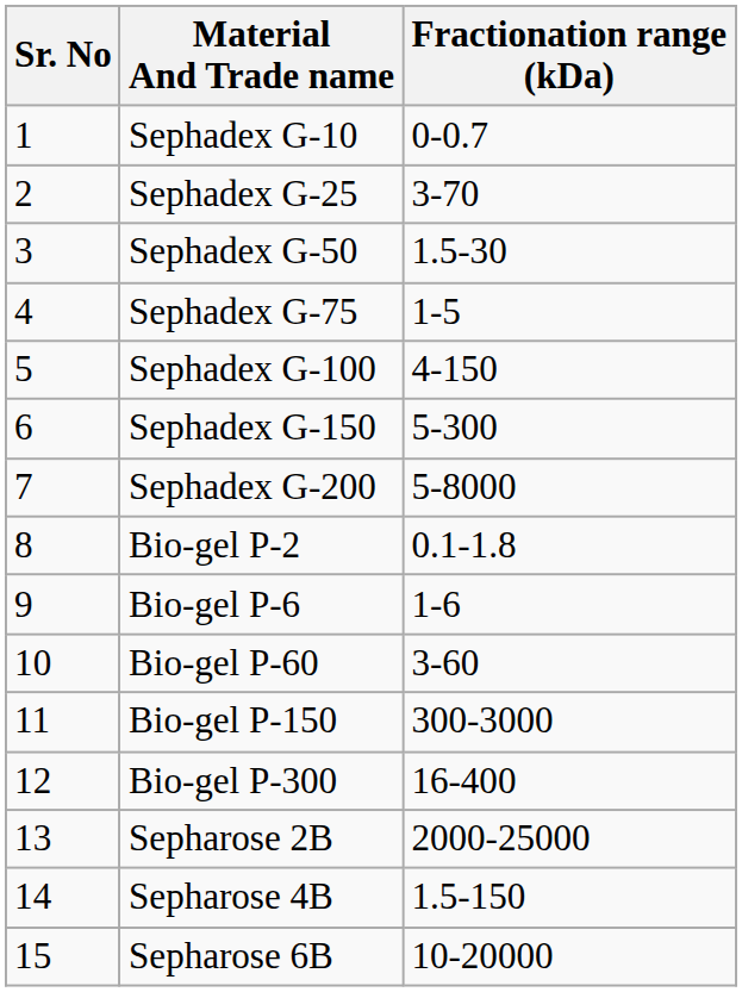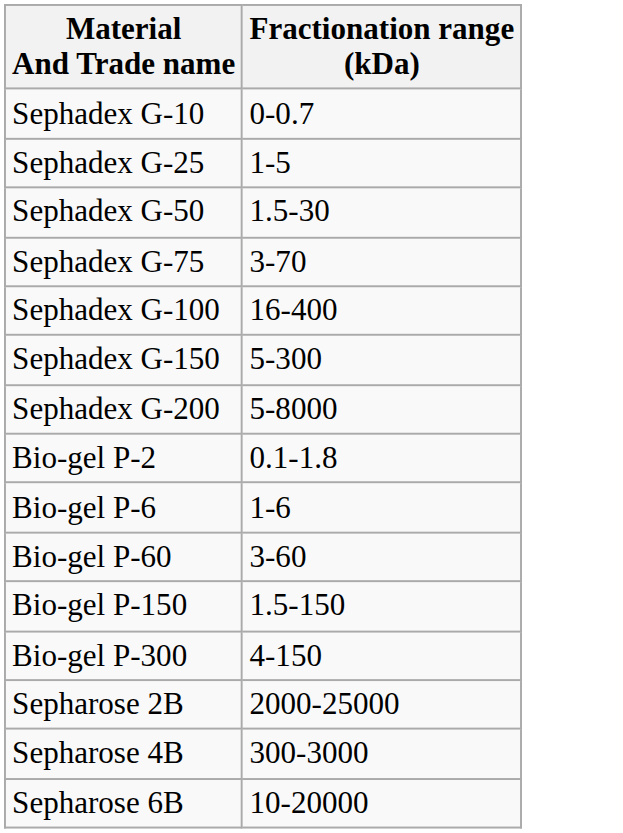- column: Sr. No | 1 | 2 | 3 | 4 | 5 | 6 | 7 | 8 | 9 | 10 | 11 | 12 | 13 | 14 | 15
Sephadex G-25 | Fractionation range (kDa): 3-70 -> 1-5
Sephadex G-75 | Fractionation range (kDa): 1-5 -> 3-70
Sephadex G-100 | Fractionation range (kDa): 4-150 -> 16-400
Bio-gel P-150 | Fractionation range (kDa): 300-3000 -> 1.5-150
Bio-gel P-300 | Fractionation range (kDa): 16-400 -> 4-150
Sepharose 4B | Fractionation range (kDa): 1.5-150 -> 300-3000
